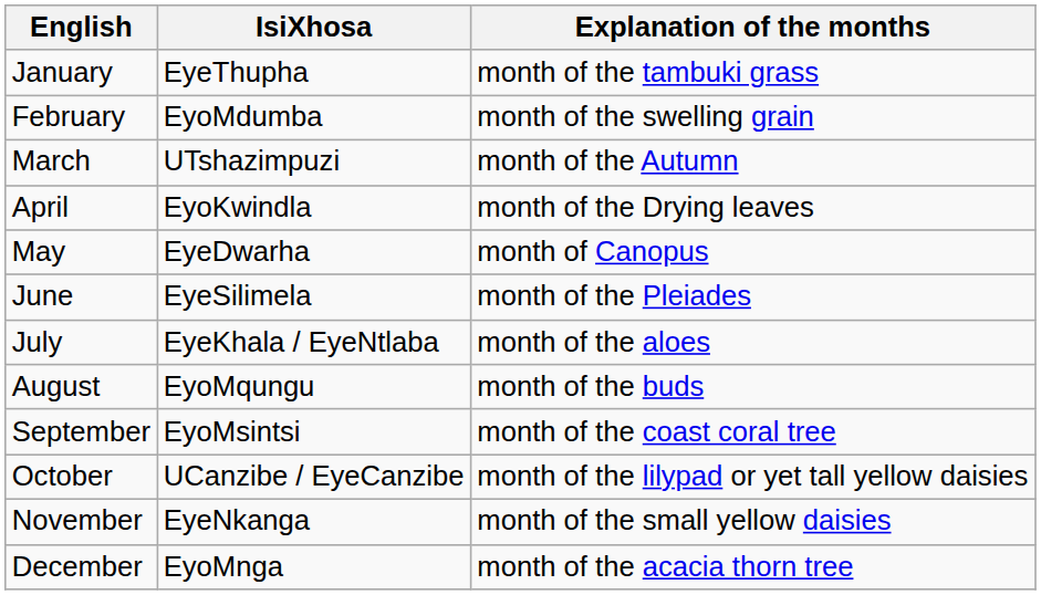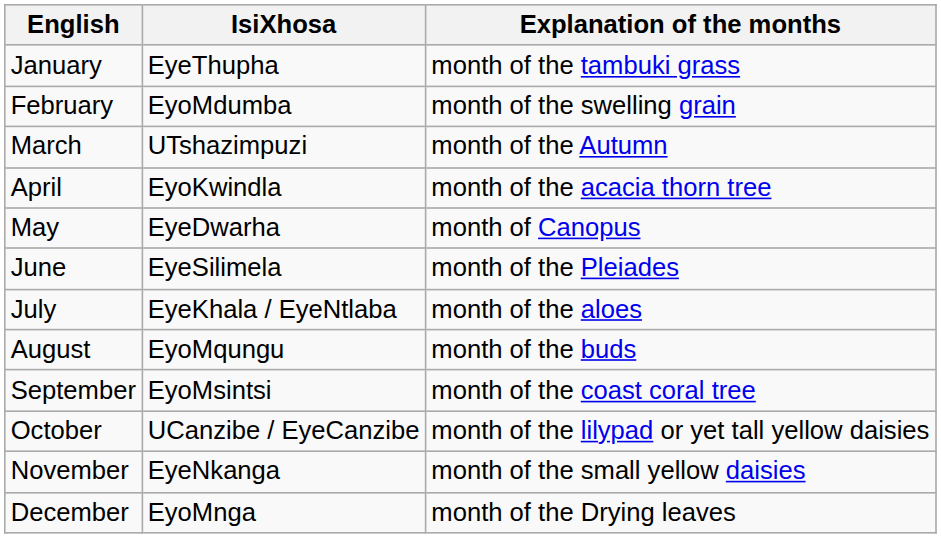April | Explanation of the months: month of the Drying leaves -> month of the acacia thorn tree
December | Explanation of the months: month of the acacia thorn tree -> month of the Drying leaves
